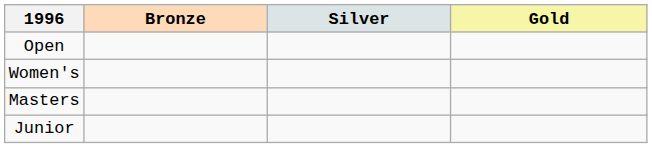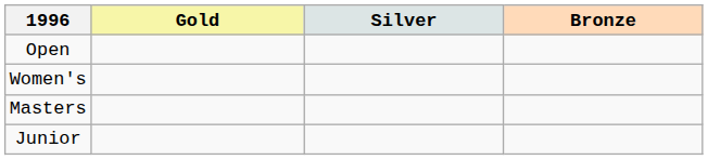columns swapped: Gold <-> Bronze
